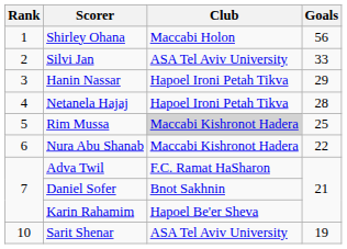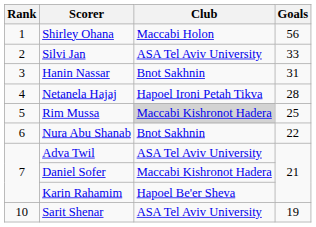Hanin Nassar | Club: Hapoel Ironi Petah Tikva -> Bnot Sakhnin
Hanin Nassar | Goals: 29 -> 31
Nura Abu Shanab | Club: Maccabi Kishronot Hadera -> Bnot Sakhnin
Adva Twil | Club: F.C. Ramat HaSharon -> ASA Tel Aviv University
Daniel Sofer | Club: Bnot Sakhnin -> Maccabi Kishronot Hadera
